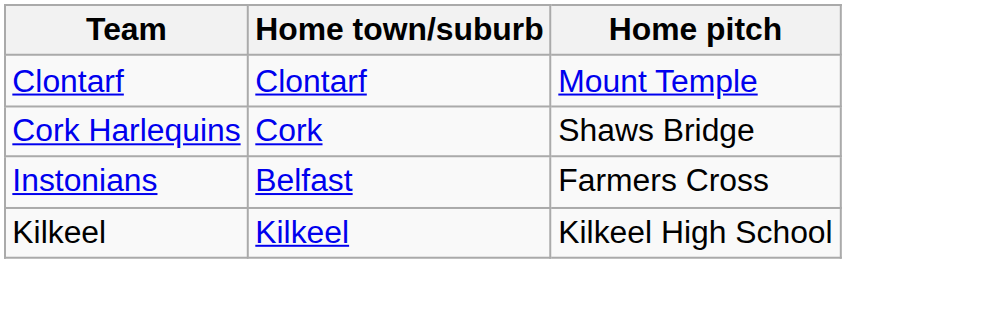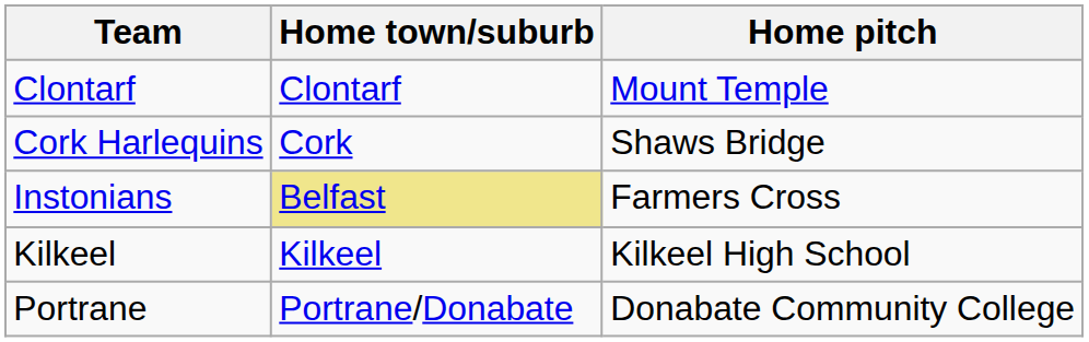Instonians | Home town/suburb: no background -> khaki background
+ row: Portrane | Portrane/Donabate | Donabate Community College
